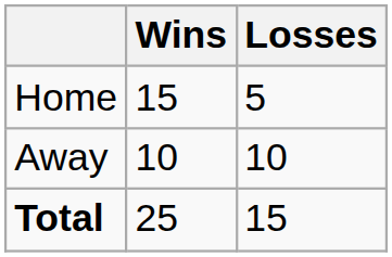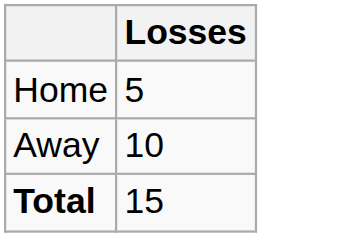- column: Wins | 15 | 10 | 25
